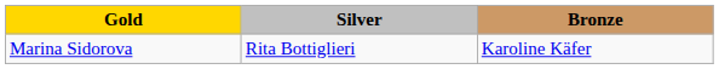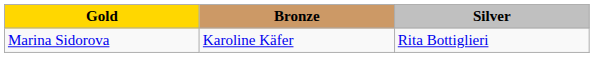columns swapped: Silver <-> Bronze
